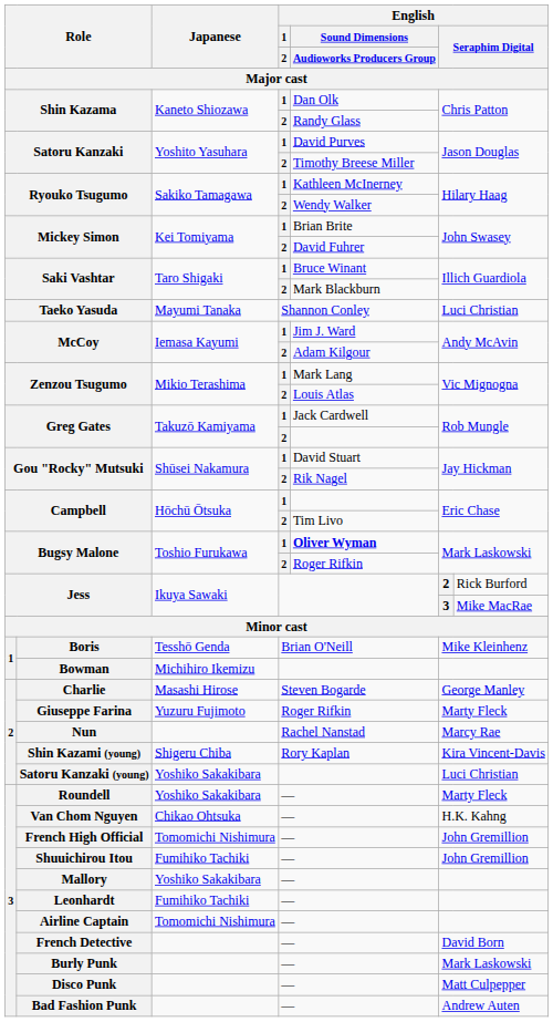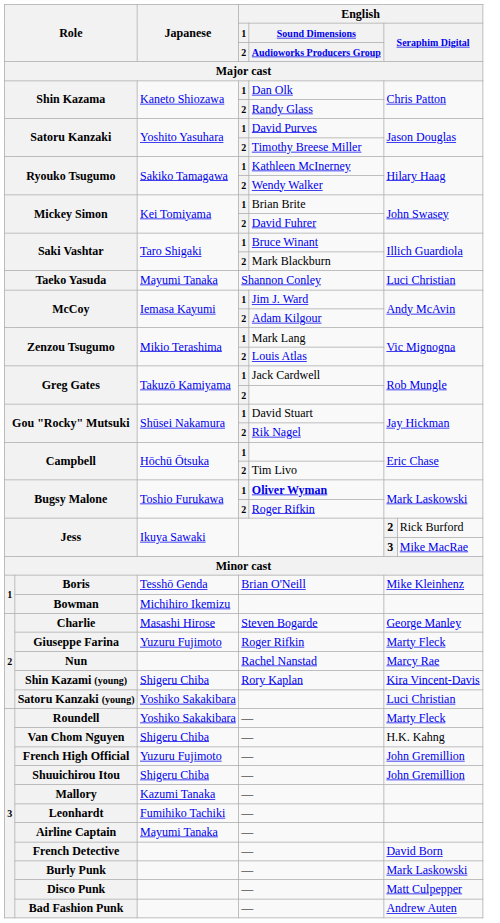Van Chom Nguyen | Japanese: Chikao Ohtsuka -> Shigeru Chiba
French High Official | Japanese: Tomomichi Nishimura -> Yuzuru Fujimoto
Shuuichirou Itou | Japanese: Fumihiko Tachiki -> Shigeru Chiba
Mallory | Japanese: Yoshiko Sakakibara -> Kazumi Tanaka
Airline Captain | Japanese: Tomomichi Nishimura -> Mayumi Tanaka
